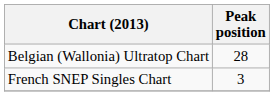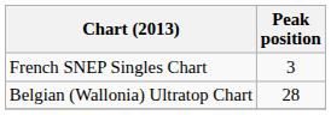rows swapped: Belgian (Wallonia) Ultratop Chart <-> French SNEP Singles Chart
